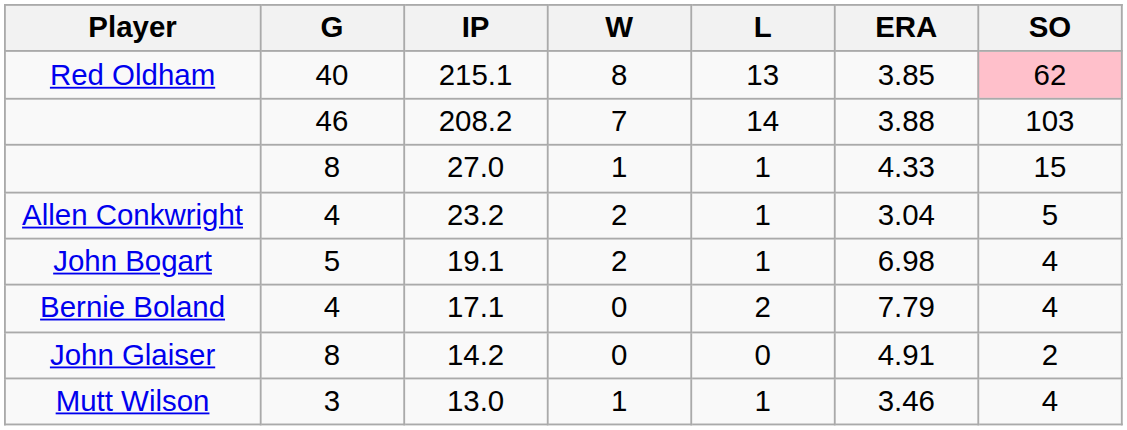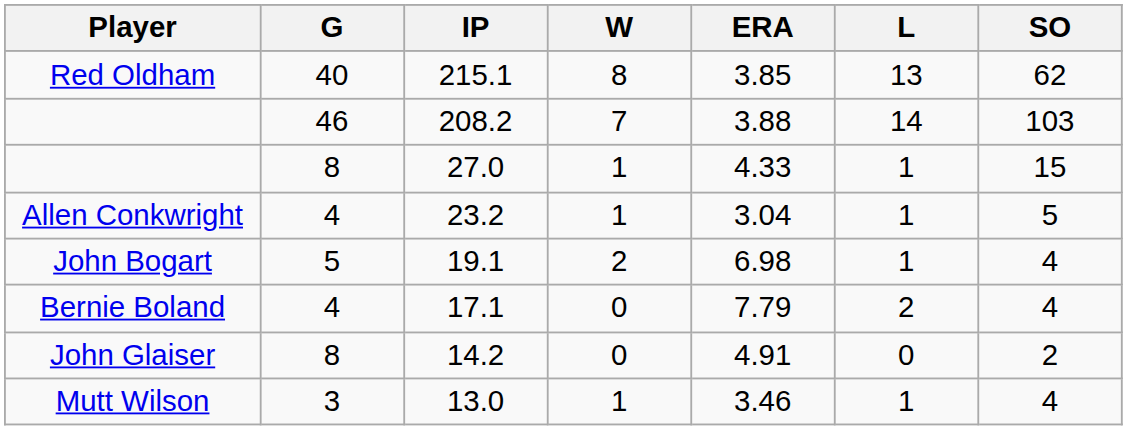columns swapped: L <-> ERA
215.1 | SO: pink background -> no background
23.2 | W: 2 -> 1
